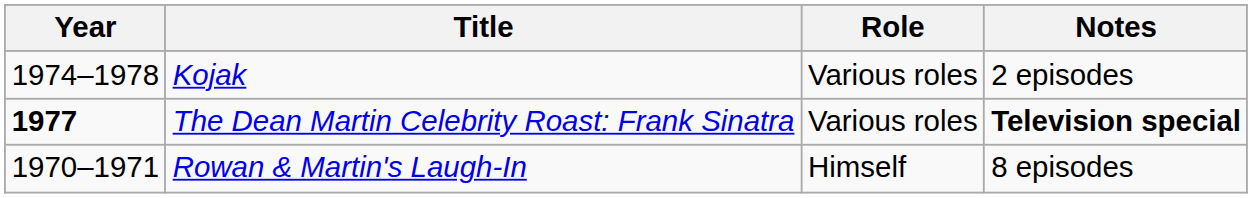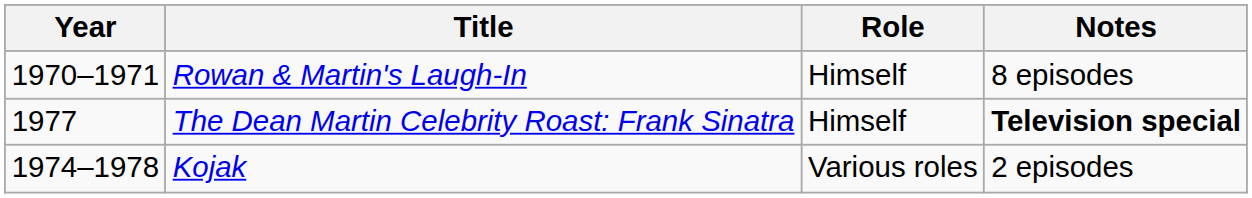rows swapped: Rowan & Martin's Laugh-In <-> Kojak
The Dean Martin Celebrity Roast: Frank Sinatra | Year: bold -> normal
The Dean Martin Celebrity Roast: Frank Sinatra | Role: Various roles -> Himself
